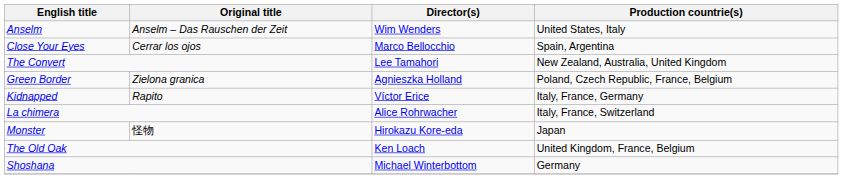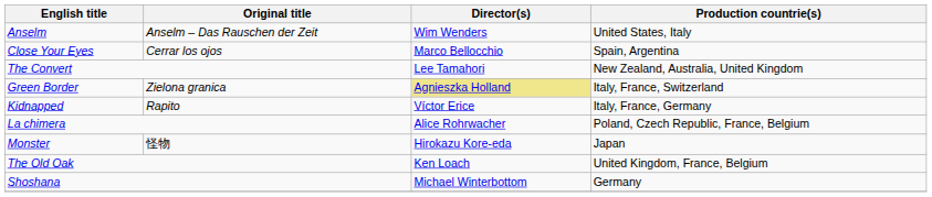Green Border | Director(s): no background -> khaki background
Green Border | Production countrie(s): Poland, Czech Republic, France, Belgium -> Italy, France, Switzerland
La chimera | Production countrie(s): Italy, France, Switzerland -> Poland, Czech Republic, France, Belgium
